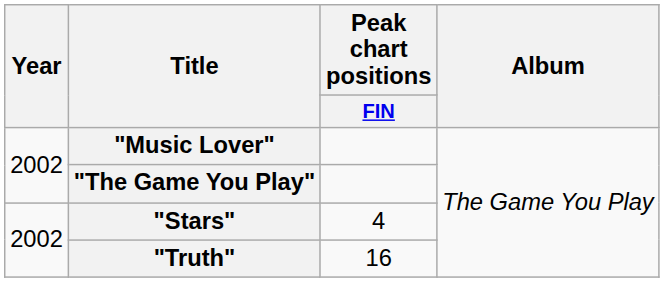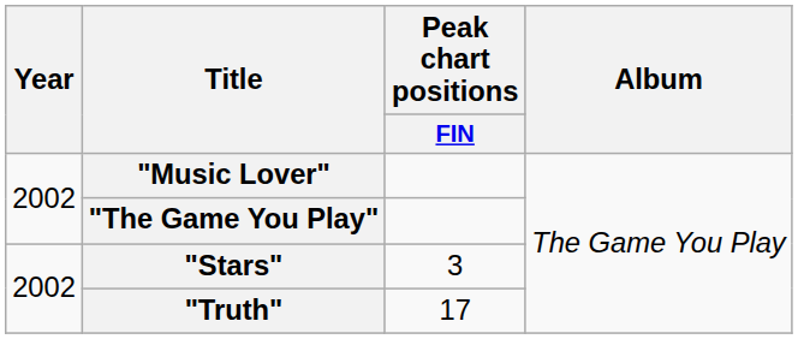"Stars" | Peak chart positions / FIN: 4 -> 3
"Truth" | Peak chart positions / FIN: 16 -> 17
